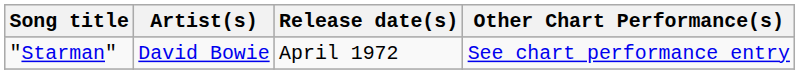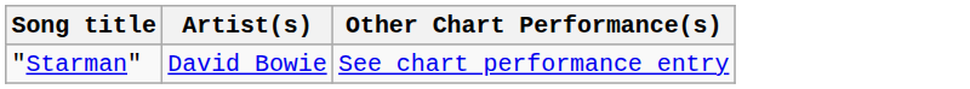- column: Release date(s) | April 1972
